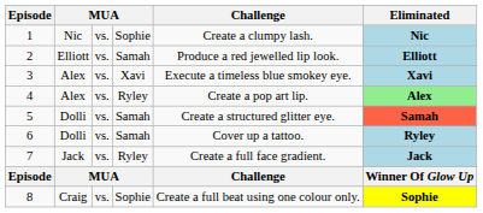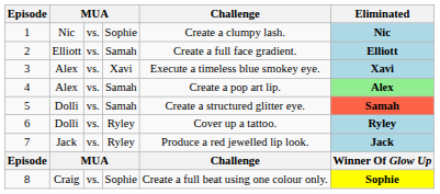2 | Challenge: Produce a red jewelled lip look. -> Create a full face gradient.
4 | column 4: Ryley -> Samah
6 | column 4: Samah -> Ryley
7 | Challenge: Create a full face gradient. -> Produce a red jewelled lip look.
